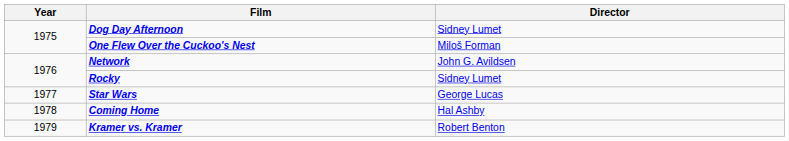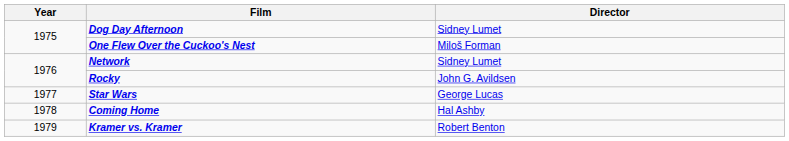Network | Director: John G. Avildsen -> Sidney Lumet
Rocky | Director: Sidney Lumet -> John G. Avildsen
